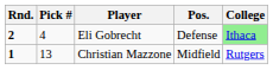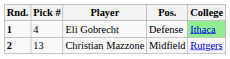Eli Gobrecht | Rnd.: 2 -> 1
Christian Mazzone | Rnd.: 1 -> 2
